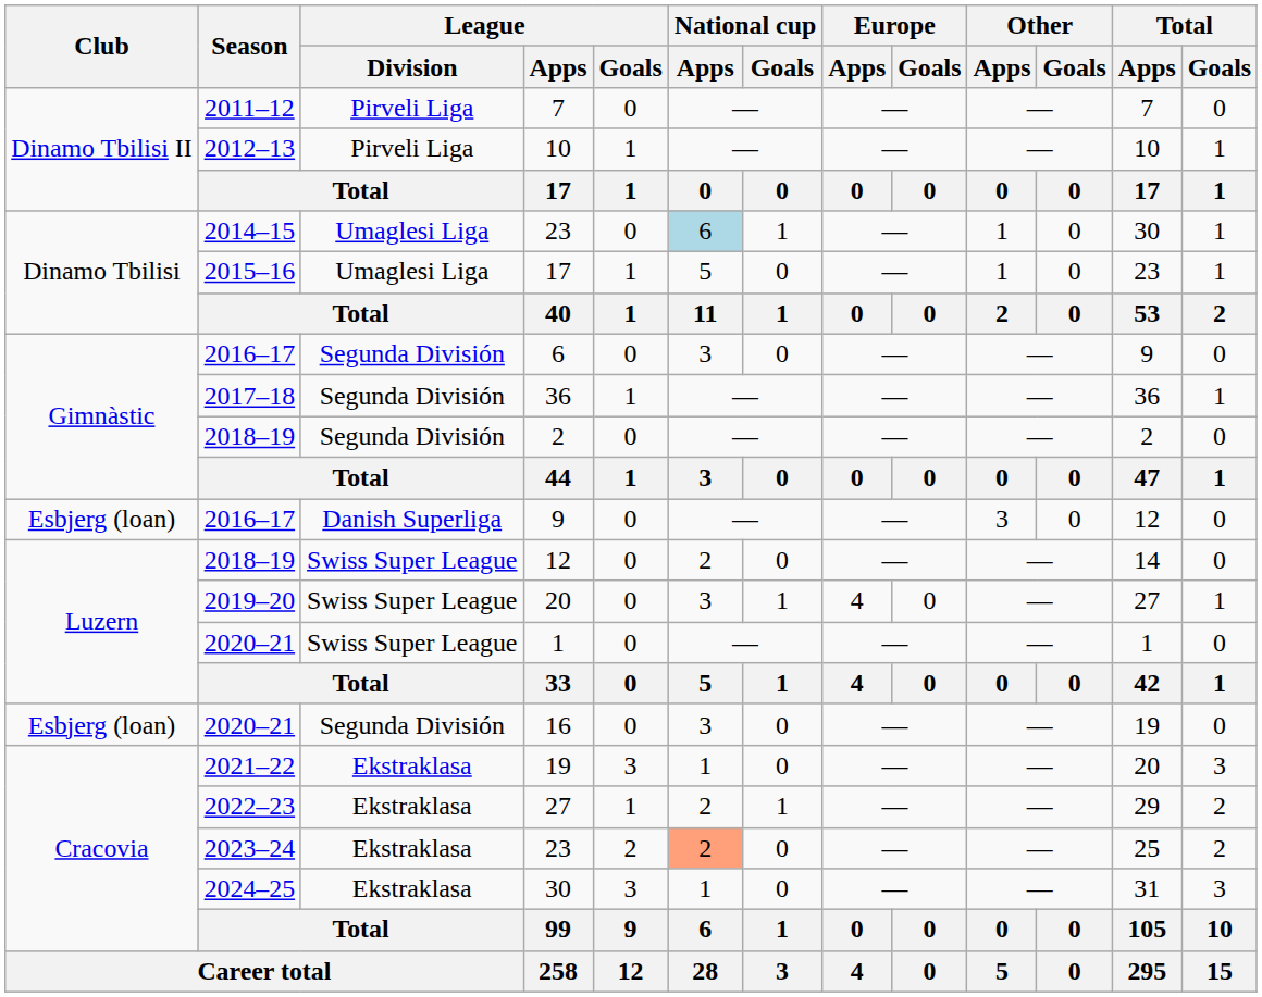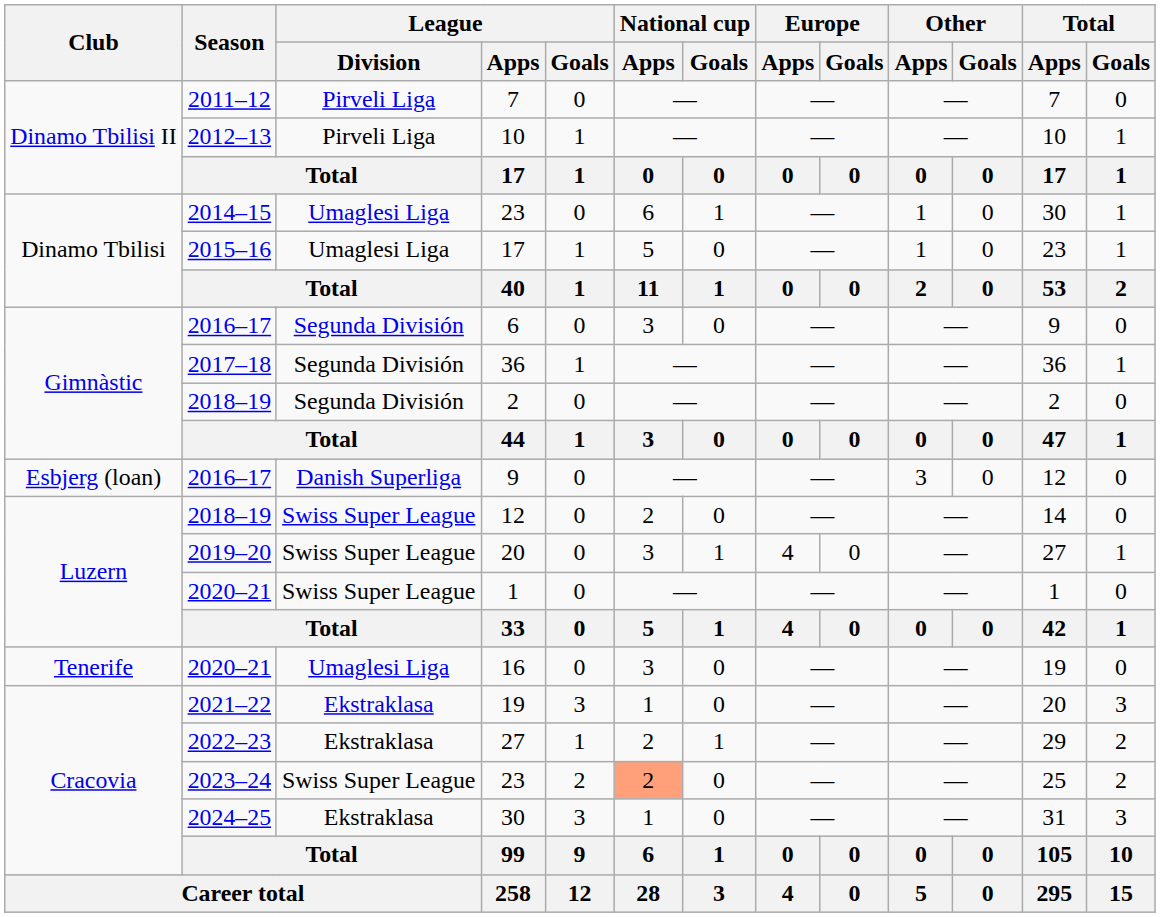2014–15 / 23 | National cup / Apps: lightblue background -> no background
16 | Club: Esbjerg (loan) -> Tenerife
16 | League / Division: Segunda División -> Umaglesi Liga
2023–24 / 23 | League / Division: Ekstraklasa -> Swiss Super League
